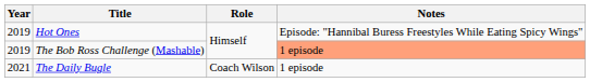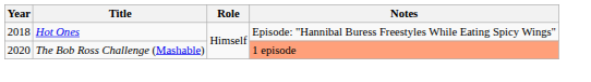Hot Ones | Year: 2019 -> 2018
The Bob Ross Challenge (Mashable) | Year: 2019 -> 2020
- row: 2021 | The Daily Bugle | Coach Wilson | 1 episode
